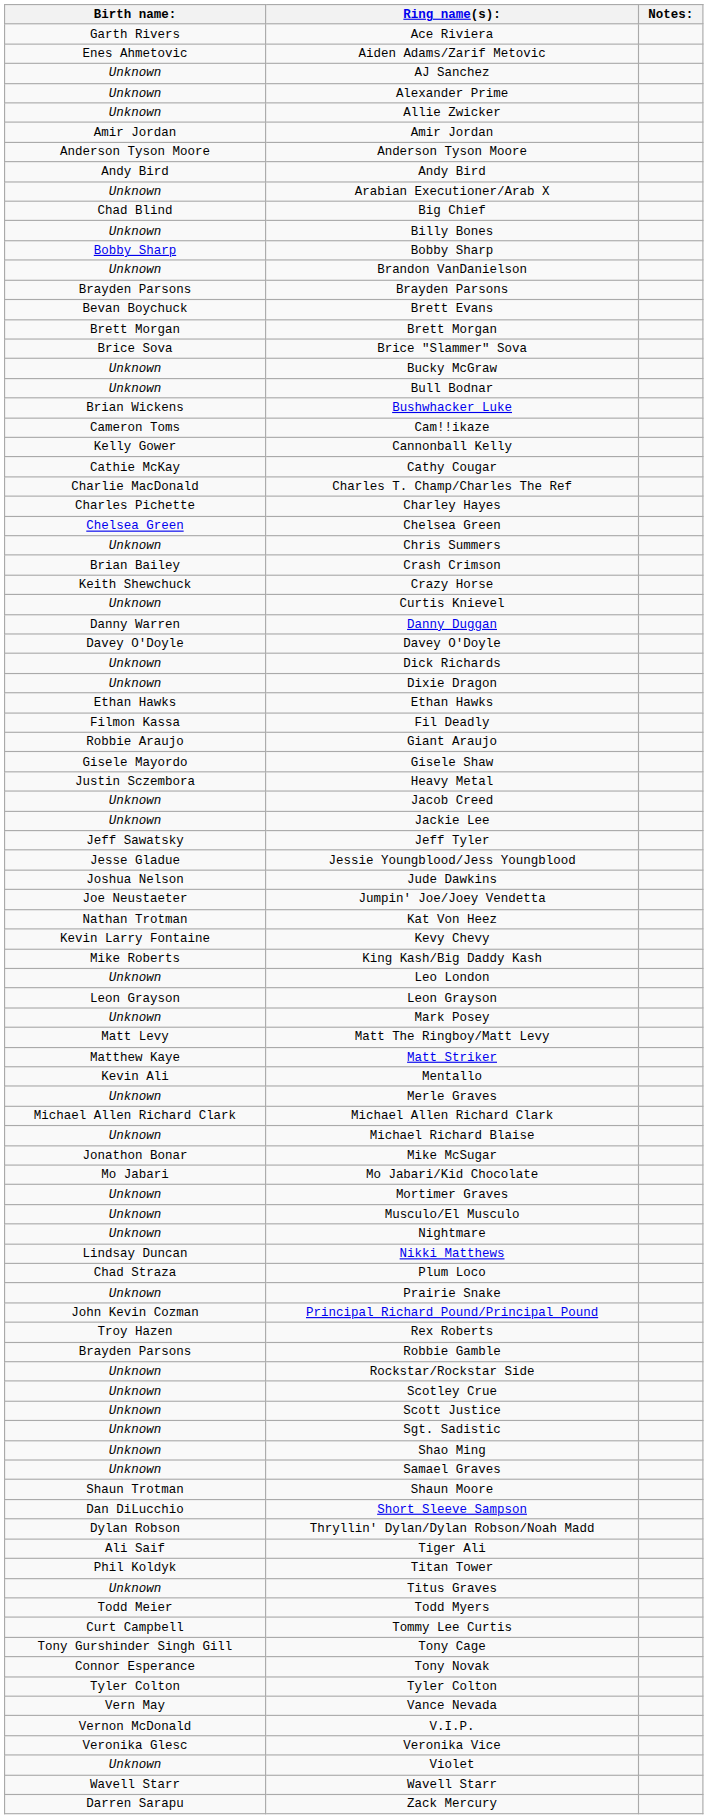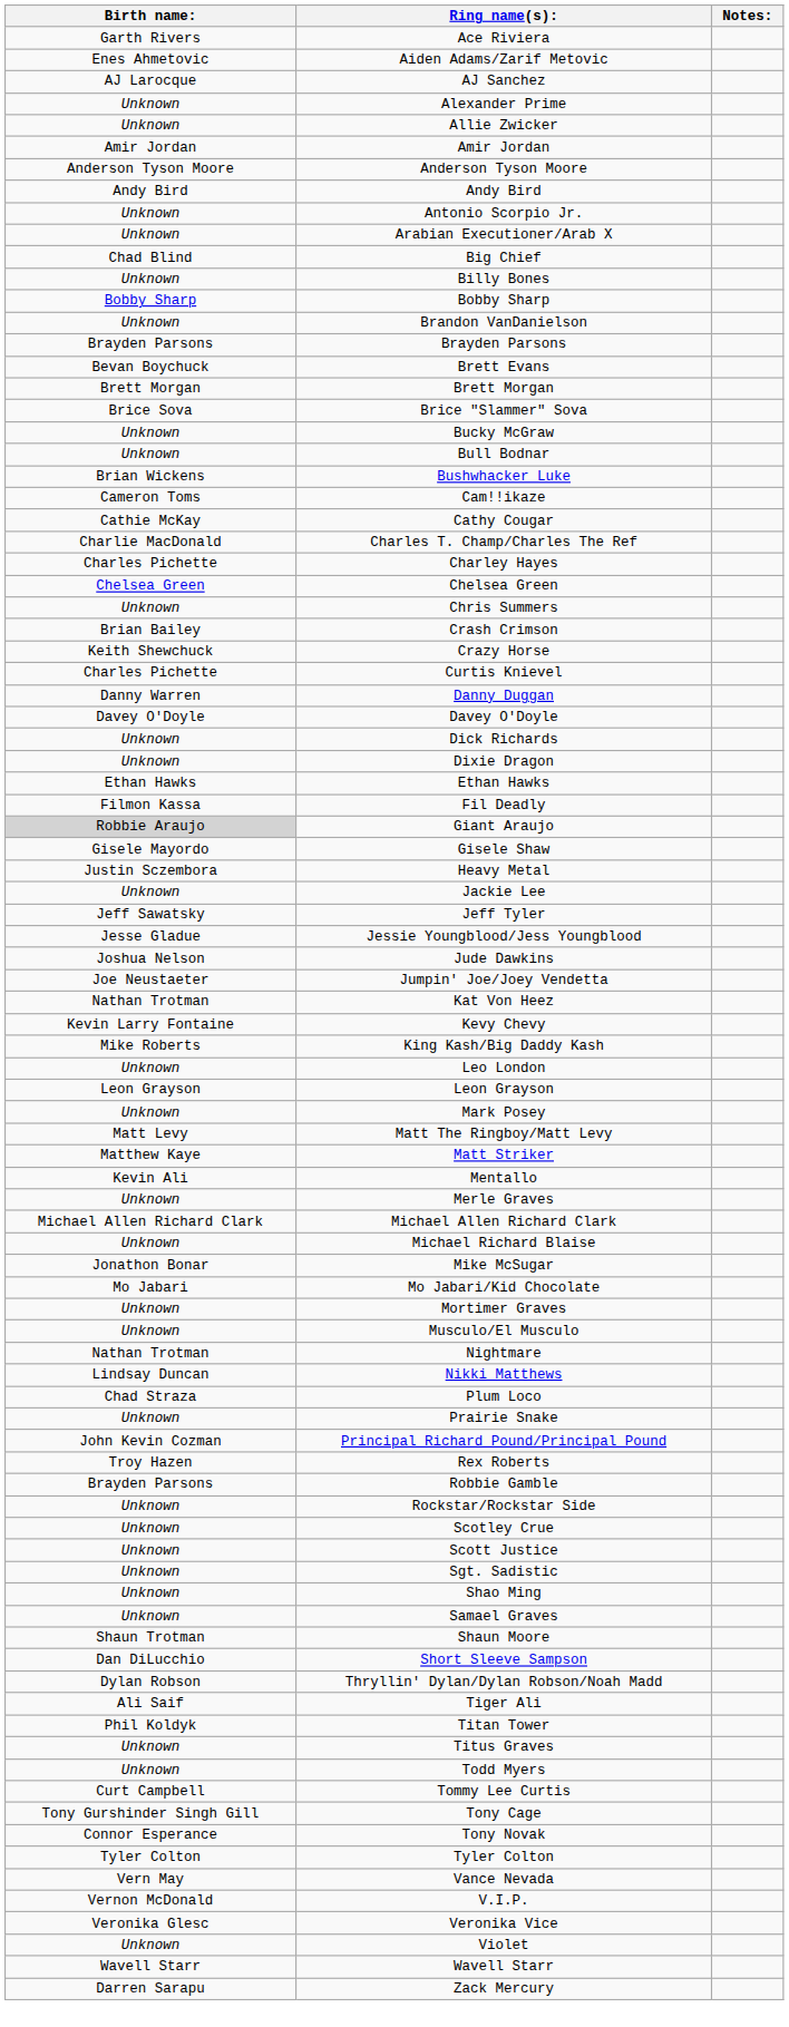AJ Sanchez | Birth name:: Unknown -> AJ Larocque
+ row: Unknown | Antonio Scorpio Jr.
- row: Kelly Gower | Cannonball Kelly
Curtis Knievel | Birth name:: Unknown -> Charles Pichette
Giant Araujo | Birth name:: no background -> lightgrey background
- row: Unknown | Jacob Creed
Nightmare | Birth name:: Unknown -> Nathan Trotman
Todd Myers | Birth name:: Todd Meier -> Unknown
